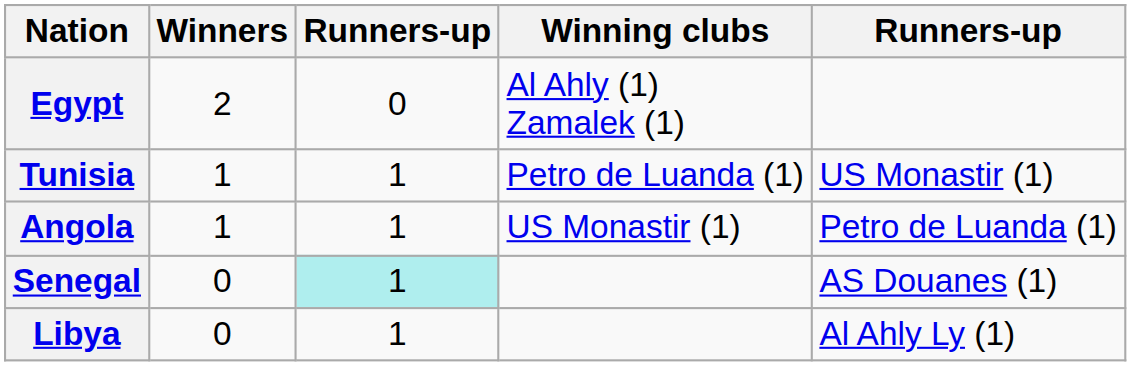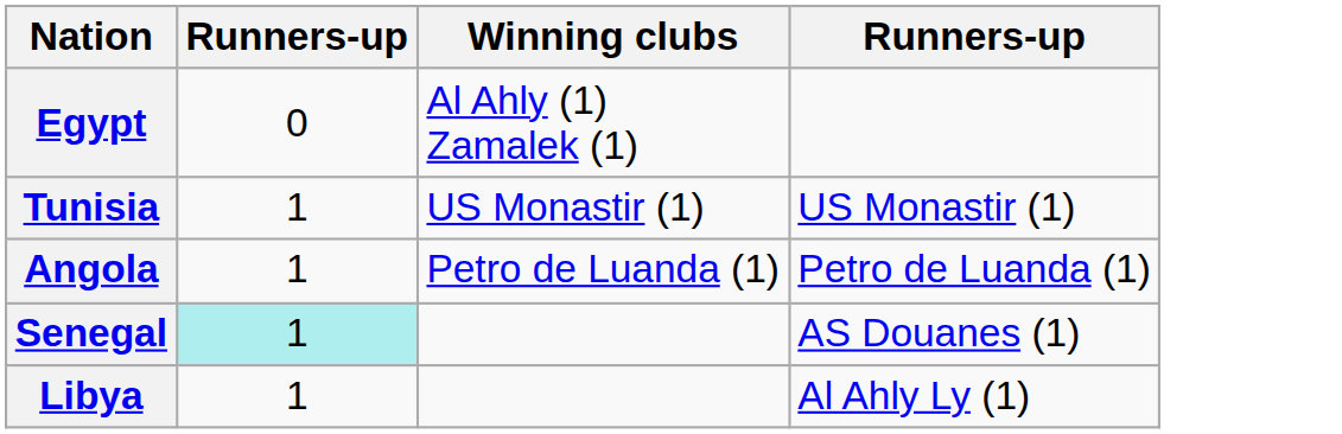- column: Winners | 2 | 1 | 1 | 0 | 0
Tunisia | Winning clubs: Petro de Luanda (1) -> US Monastir (1)
Angola | Winning clubs: US Monastir (1) -> Petro de Luanda (1)
